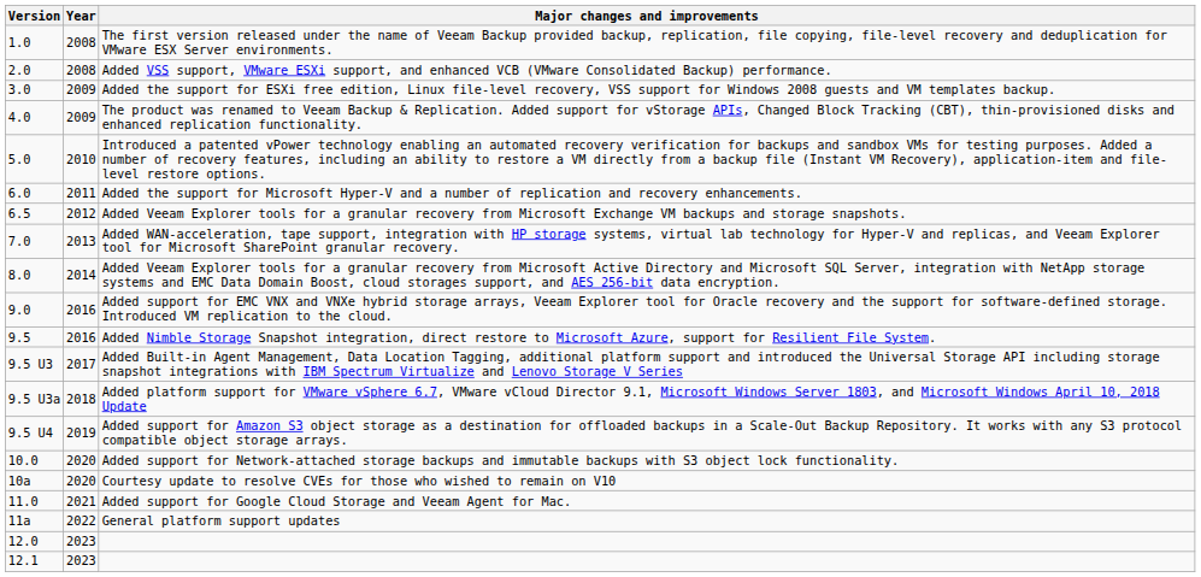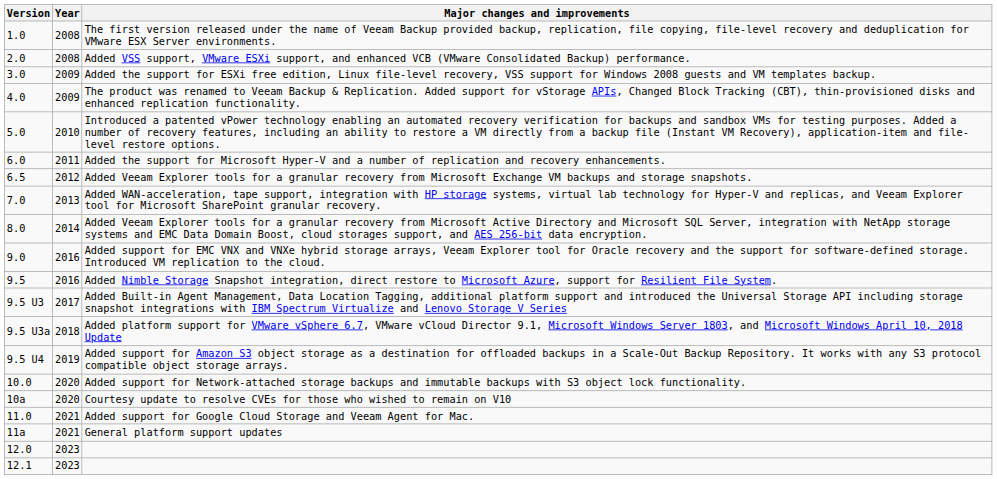General platform support updates | Year: 2022 -> 2021
